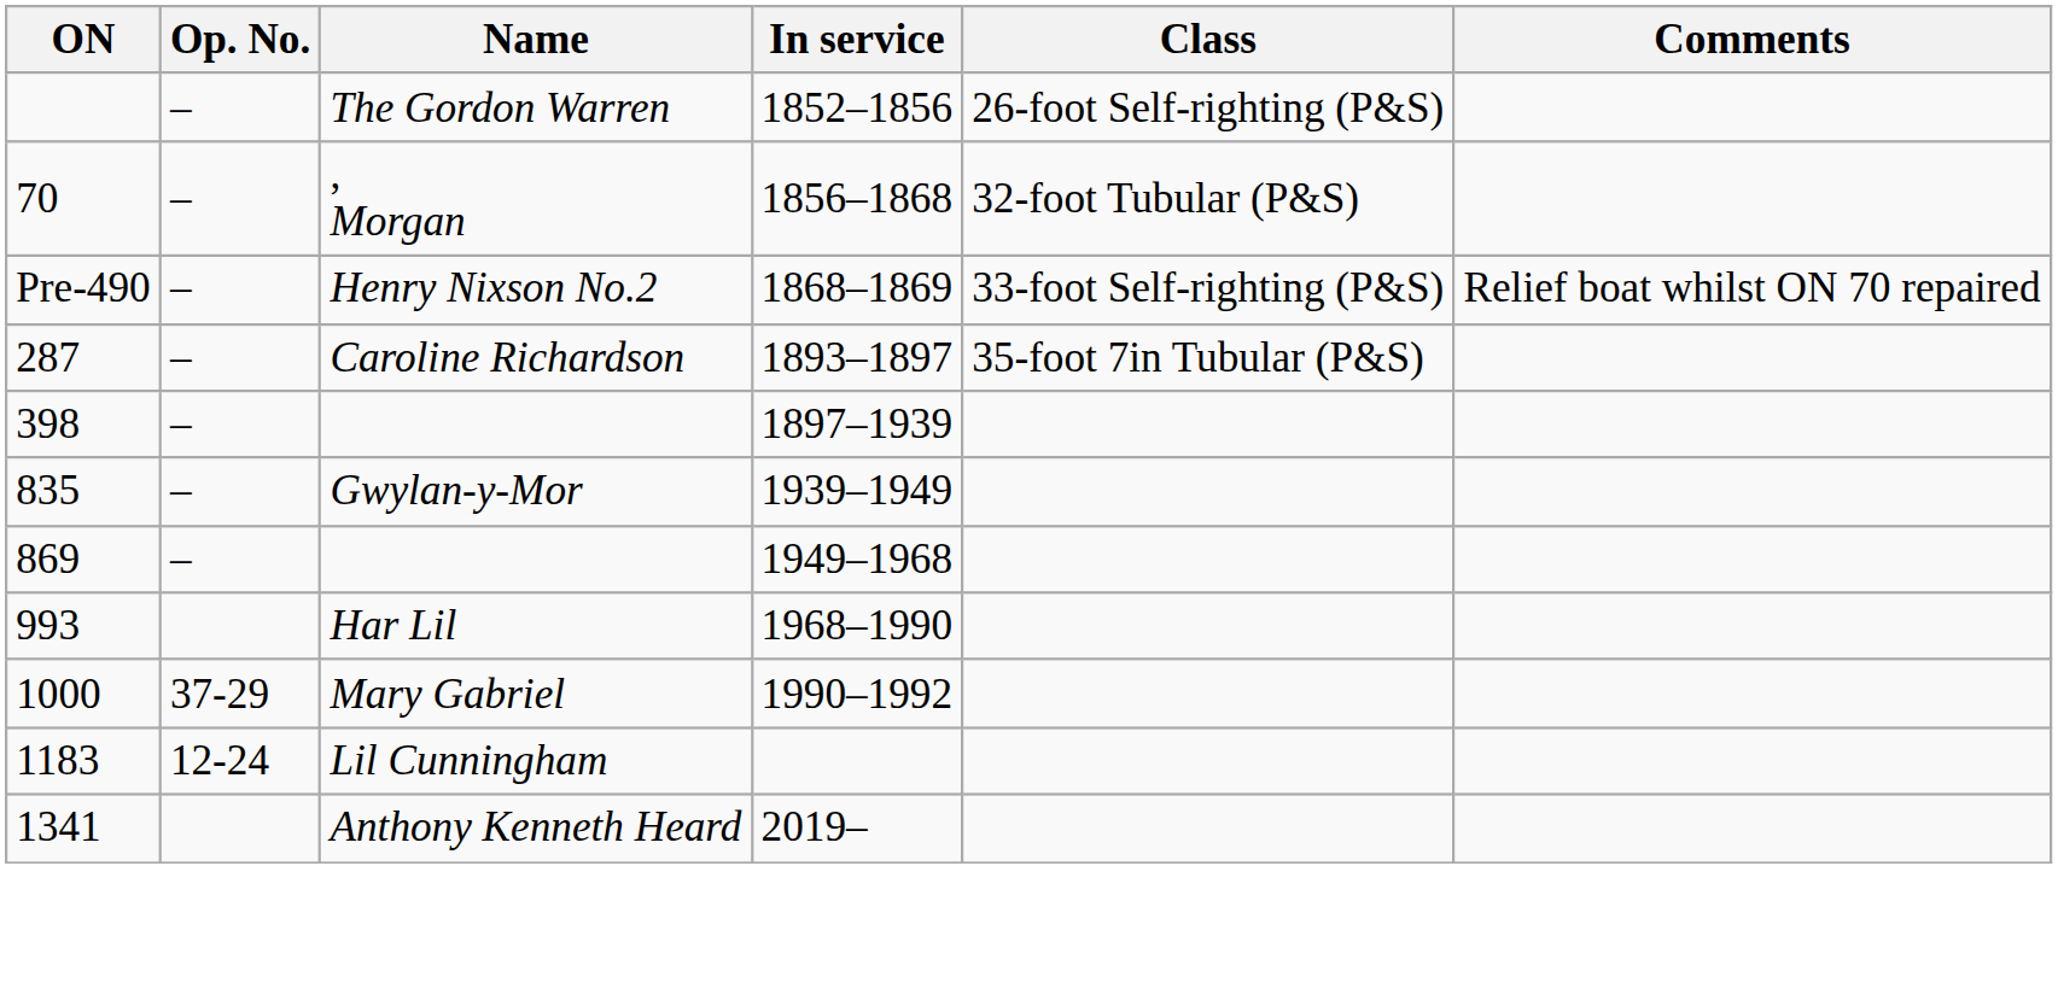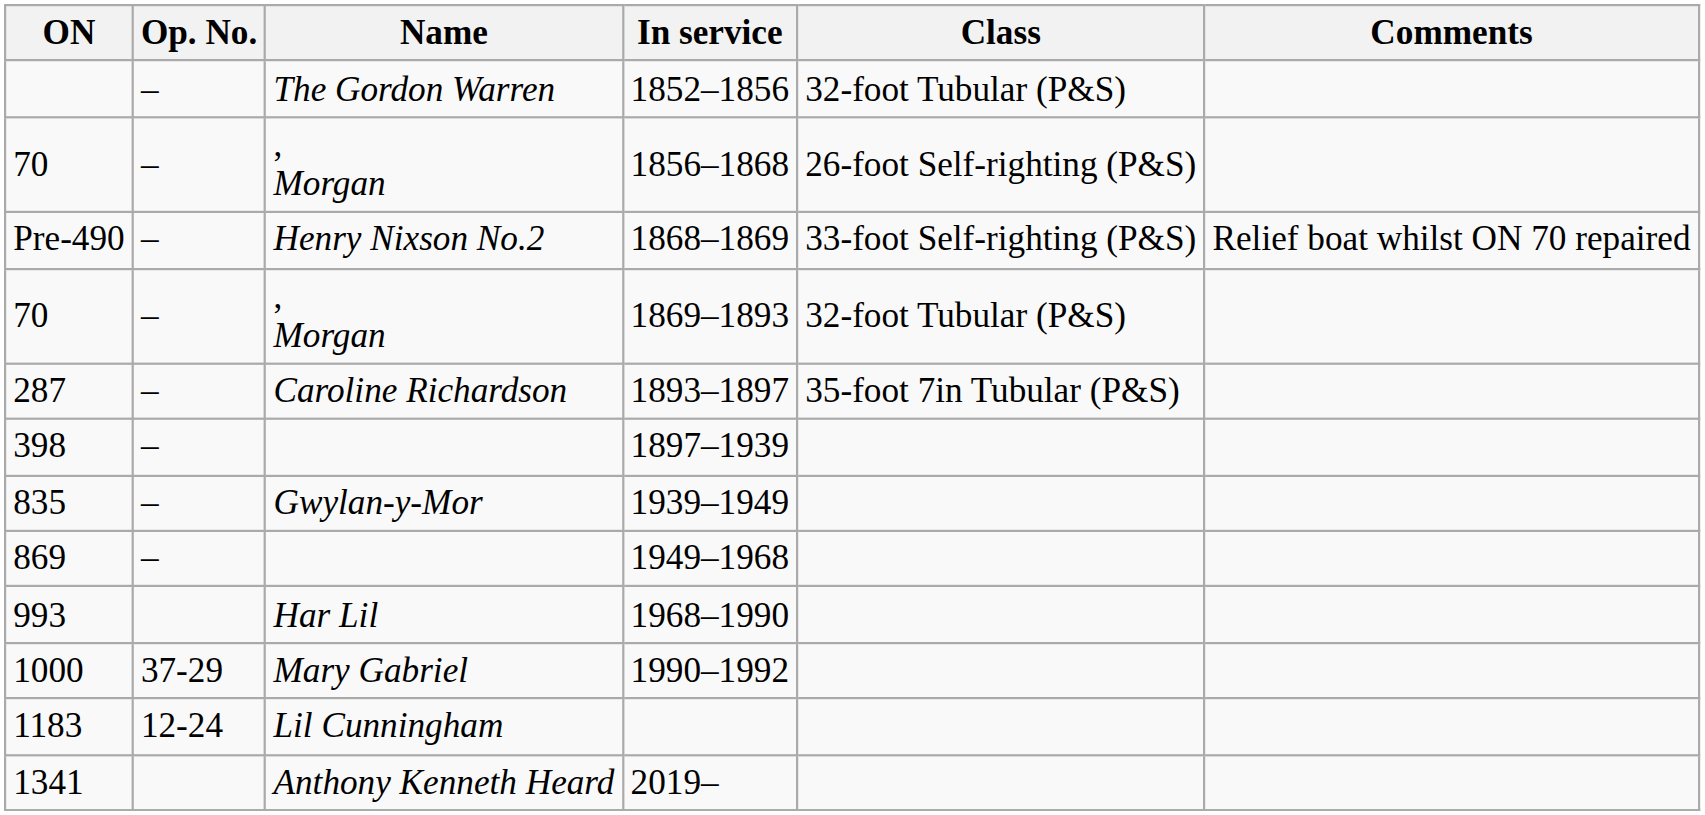1852–1856 | Class: 26-foot Self-righting (P&S) -> 32-foot Tubular (P&S)
1856–1868 | Class: 32-foot Tubular (P&S) -> 26-foot Self-righting (P&S)
+ row: 70 | – | , Morgan | 1869–1893 | 32-foot Tubular (P&S)
